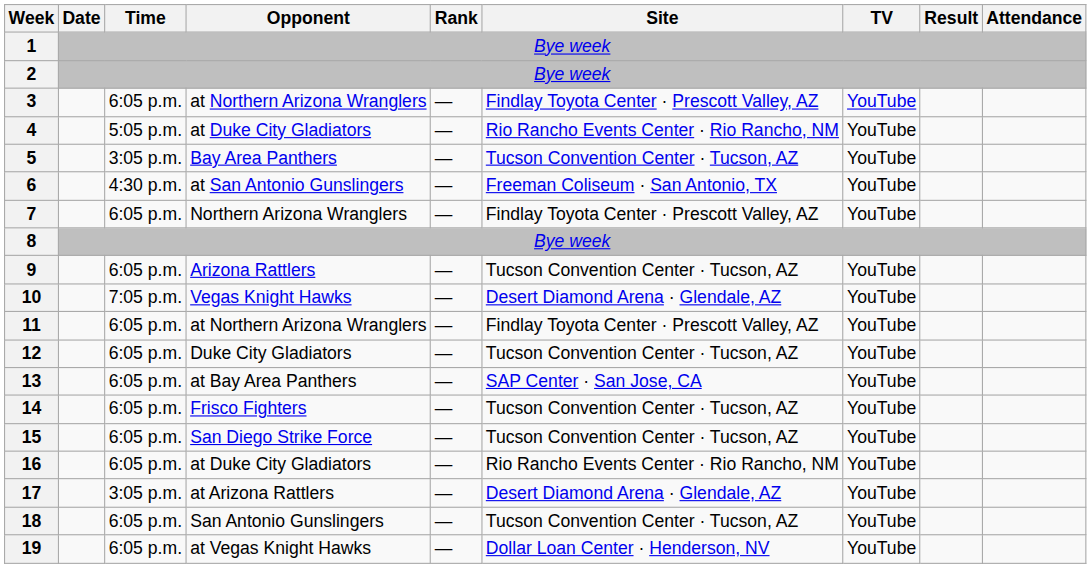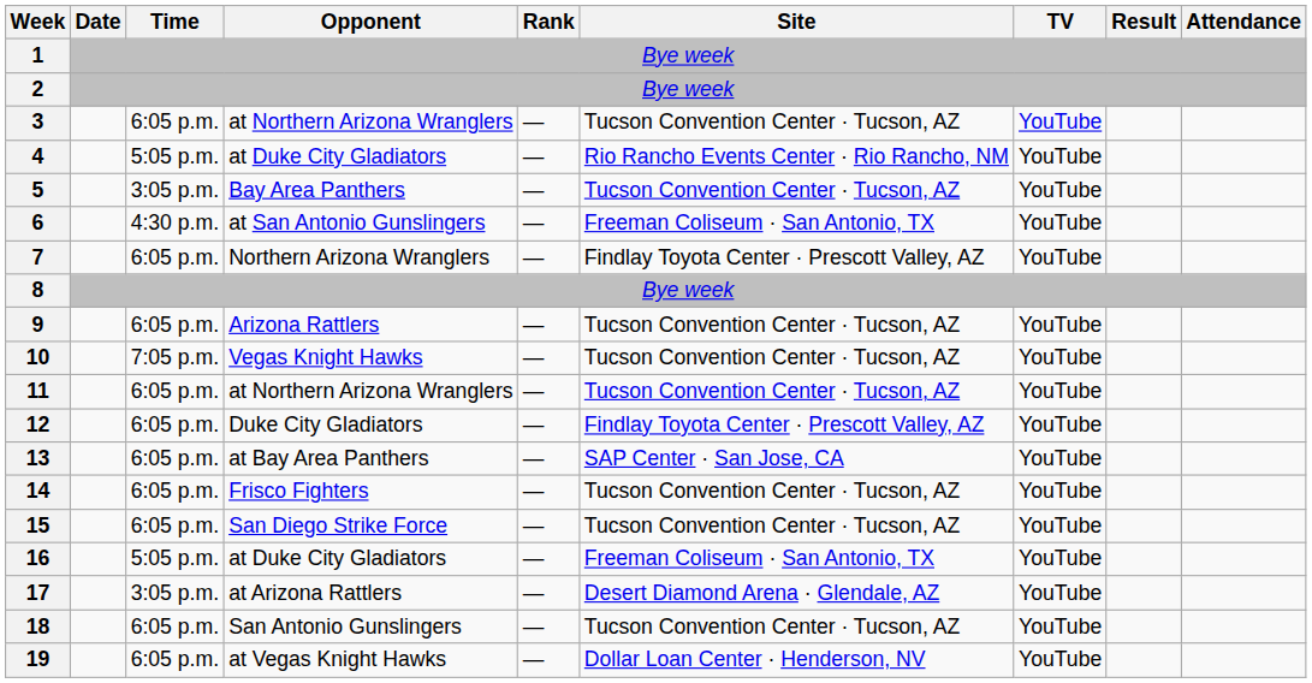3 | Site: Findlay Toyota Center · Prescott Valley, AZ -> Tucson Convention Center · Tucson, AZ
10 | Site: Desert Diamond Arena · Glendale, AZ -> Tucson Convention Center · Tucson, AZ
11 | Site: Findlay Toyota Center · Prescott Valley, AZ -> Tucson Convention Center · Tucson, AZ
12 | Site: Tucson Convention Center · Tucson, AZ -> Findlay Toyota Center · Prescott Valley, AZ
16 | Time: 6:05 p.m. -> 5:05 p.m.
16 | Site: Rio Rancho Events Center · Rio Rancho, NM -> Freeman Coliseum · San Antonio, TX
